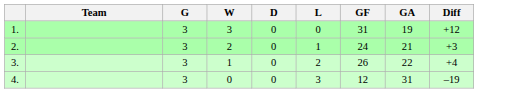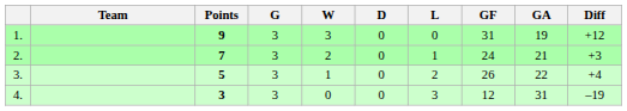+ column: Points | 9 | 7 | 5 | 3
